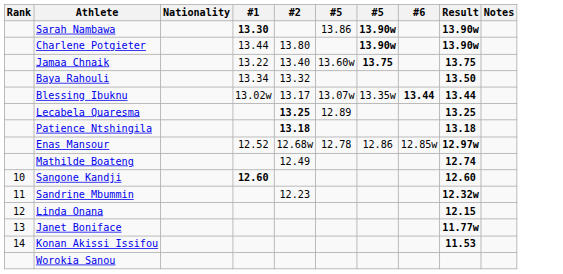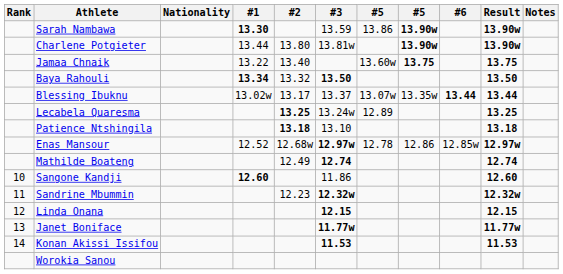+ column: #3 | 13.59 | 13.81w | 13.50 | 13.37 | 13.24w | 13.10 | 12.97w | 12.74 | 11.86 | 12.32w | 12.15 | 11.77w | 11.53
Baya Rahouli | #1: normal -> bold
